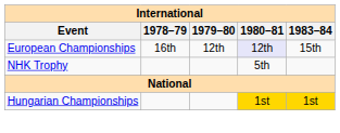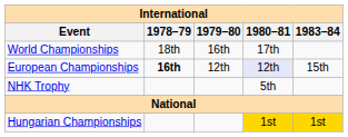+ row: World Championships | 18th | 16th | 17th
European Championships | 1978–79: normal -> bold
